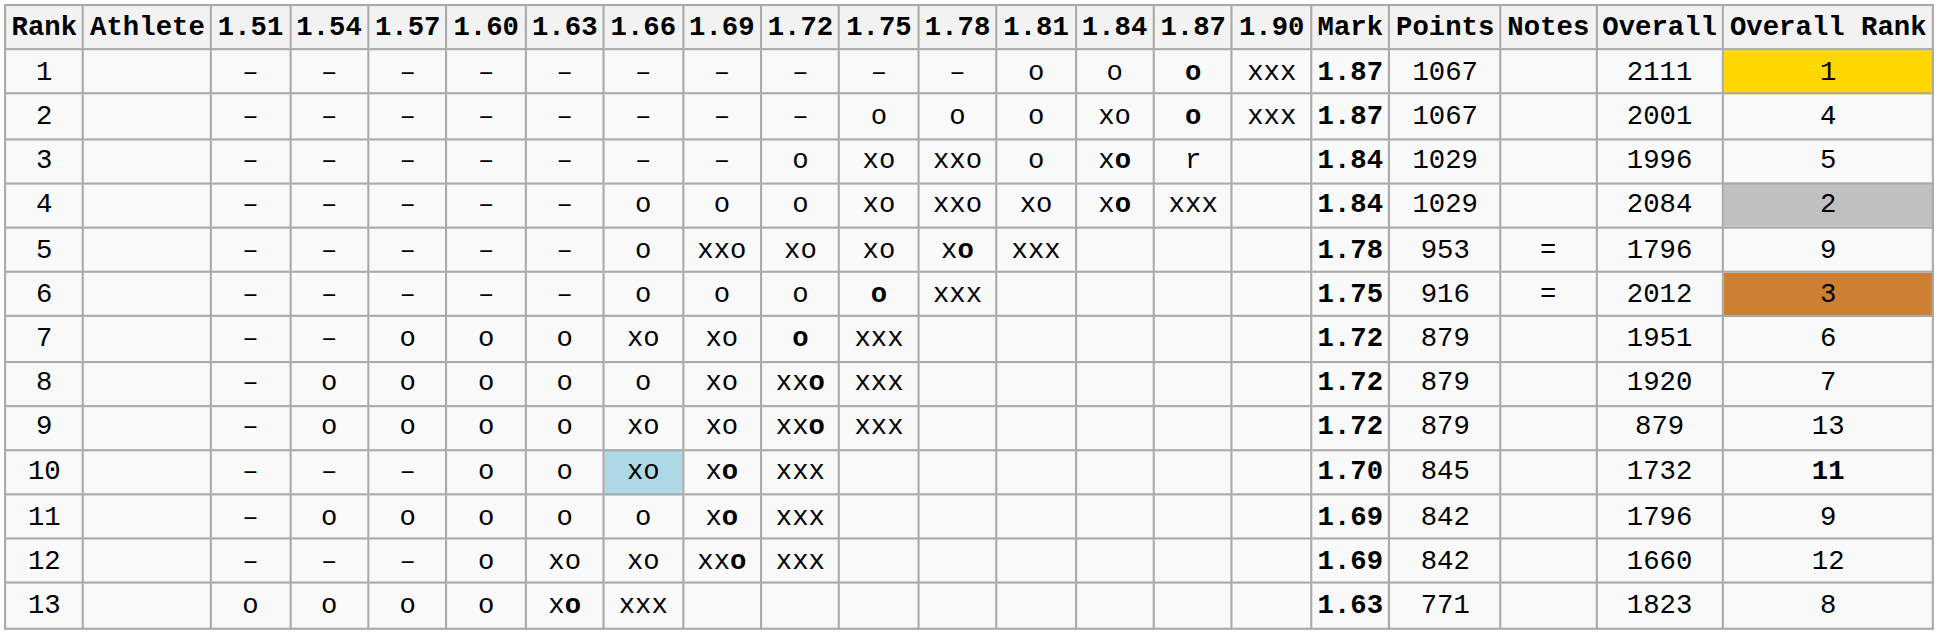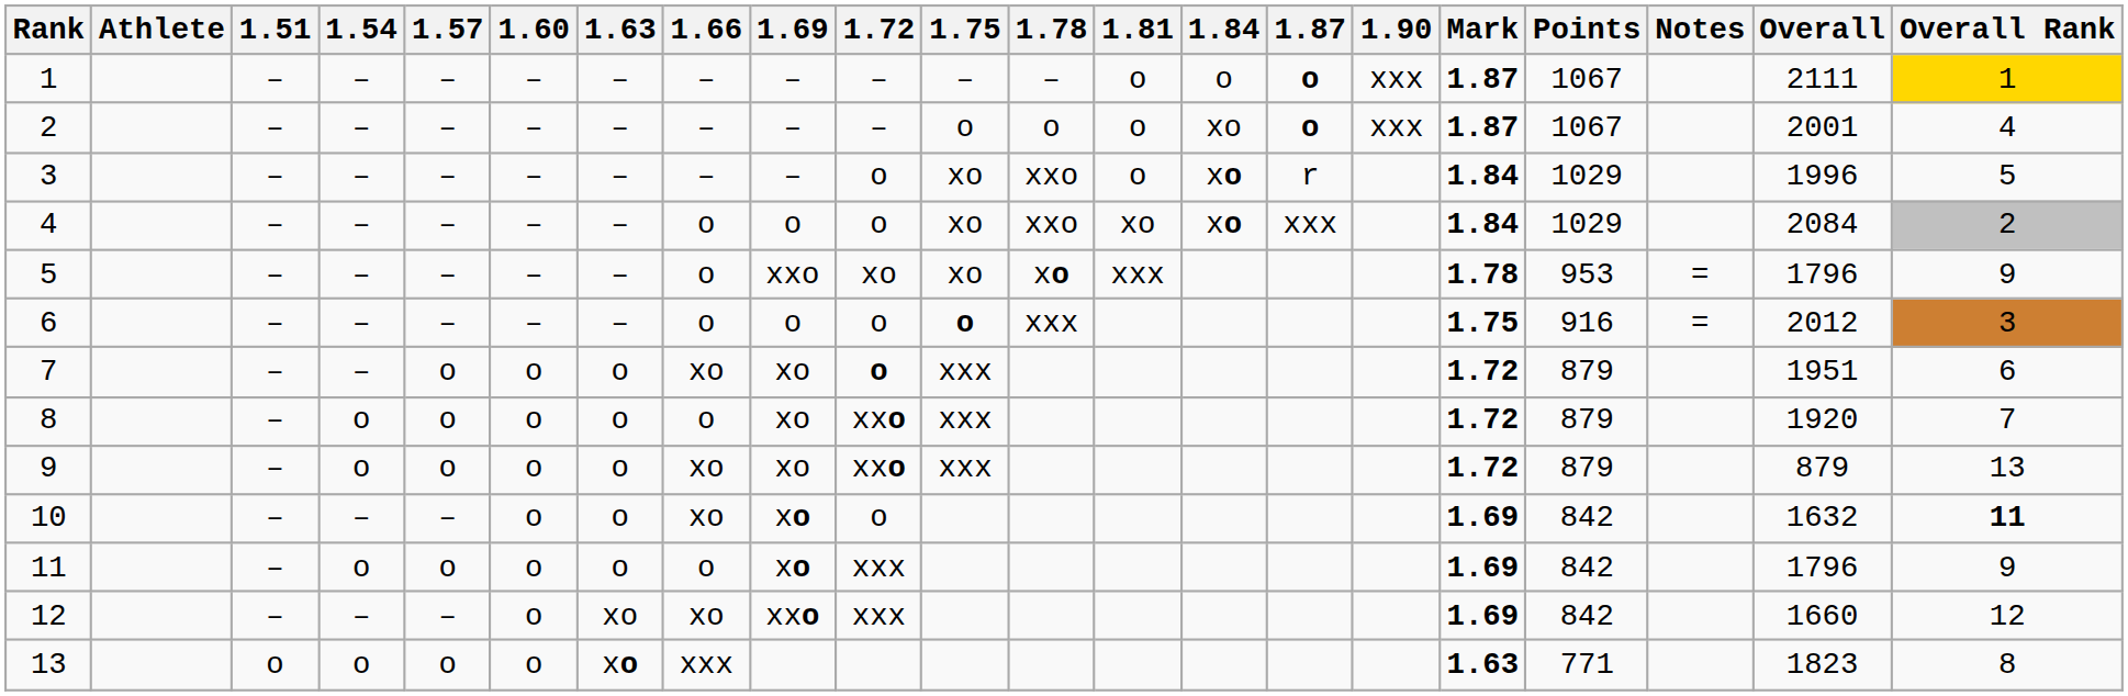10 | 1.66: lightblue background -> no background
10 | 1.72: xxx -> o
10 | Mark: 1.70 -> 1.69
10 | Points: 845 -> 842
10 | Overall: 1732 -> 1632
